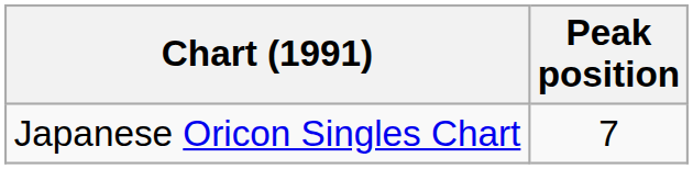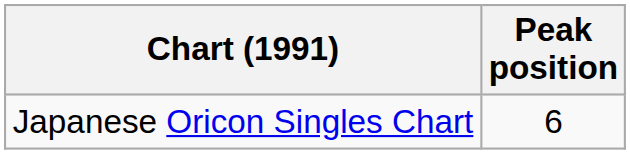Japanese Oricon Singles Chart | Peak position: 7 -> 6
